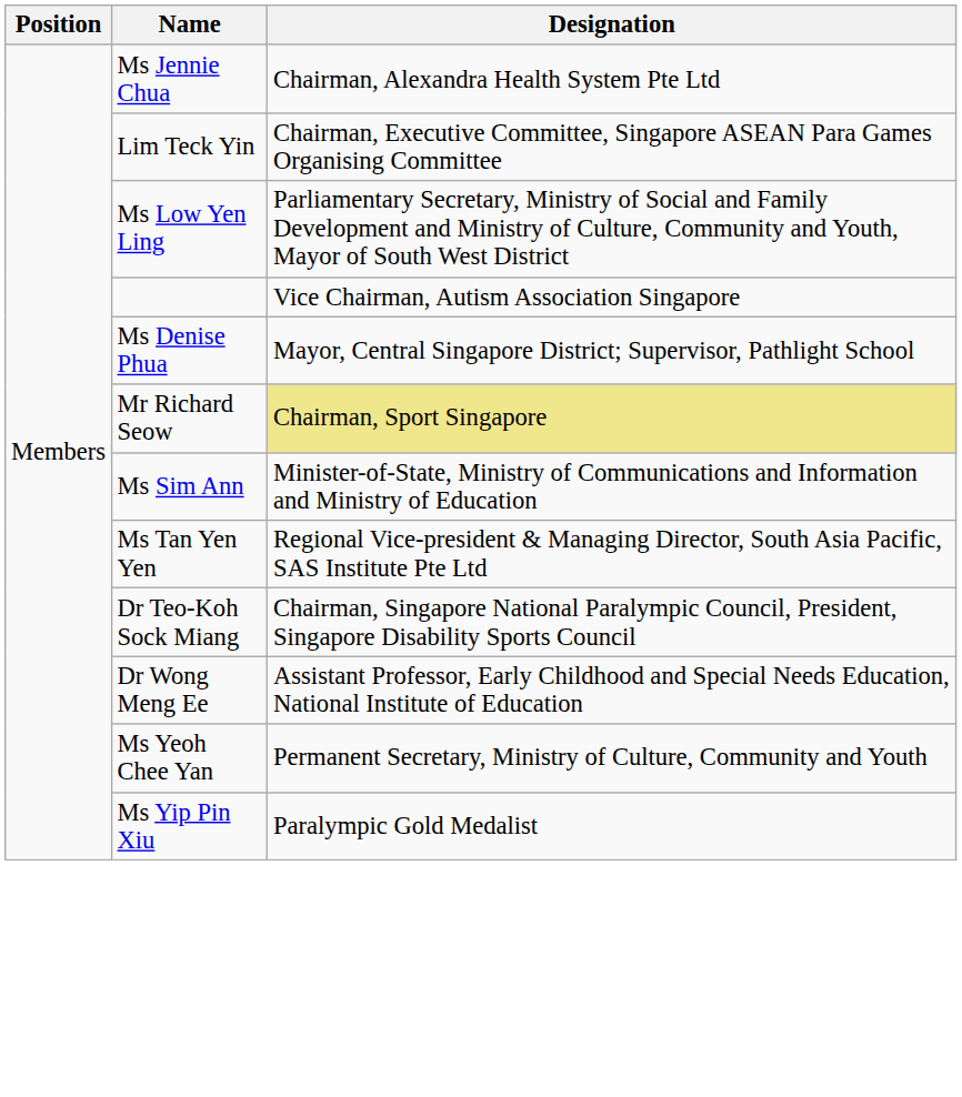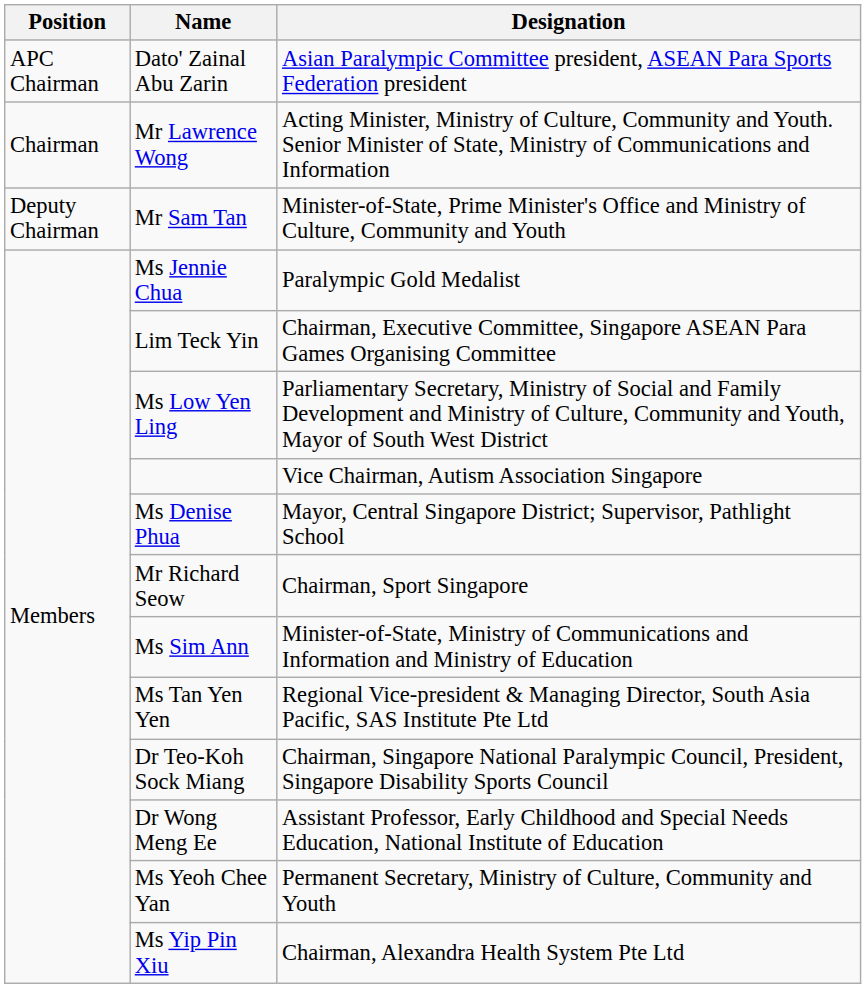+ row: APC Chairman | Dato' Zainal Abu Zarin | Asian Paralympic Committee president, ASEAN Para Sports Federation president
+ row: Chairman | Mr Lawrence Wong | Acting Minister, Ministry of Culture, Community and Youth. Senior Minister of State, Ministry of Communications and Information
+ row: Deputy Chairman | Mr Sam Tan | Minister-of-State, Prime Minister's Office and Ministry of Culture, Community and Youth
Ms Jennie Chua | Designation: Chairman, Alexandra Health System Pte Ltd -> Paralympic Gold Medalist
Mr Richard Seow | Designation: khaki background -> no background
Ms Yip Pin Xiu | Designation: Paralympic Gold Medalist -> Chairman, Alexandra Health System Pte Ltd
